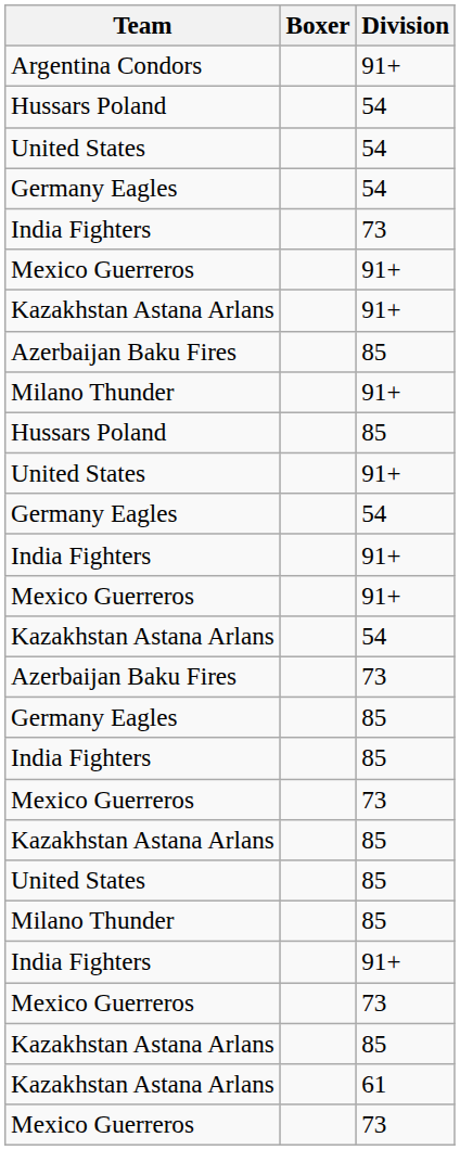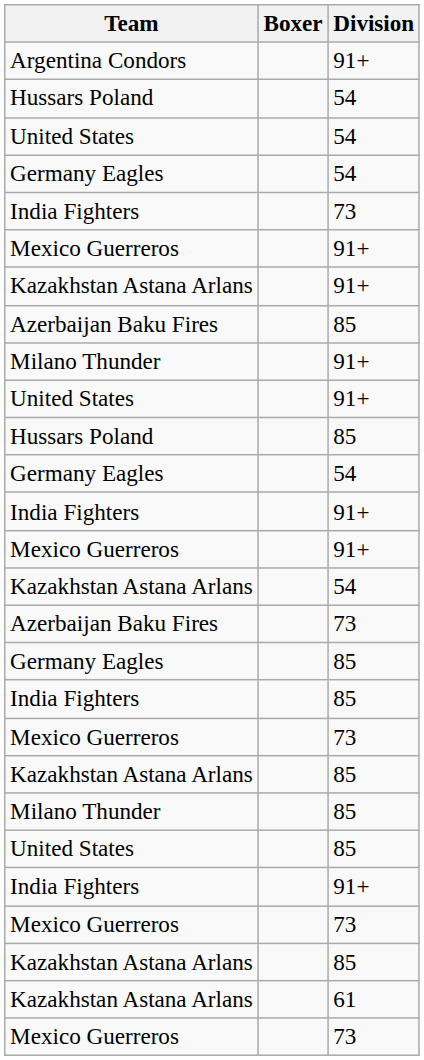rows swapped: Hussars Poland / 85 <-> United States / 91+
rows swapped: Milano Thunder / 85 <-> United States / 85
